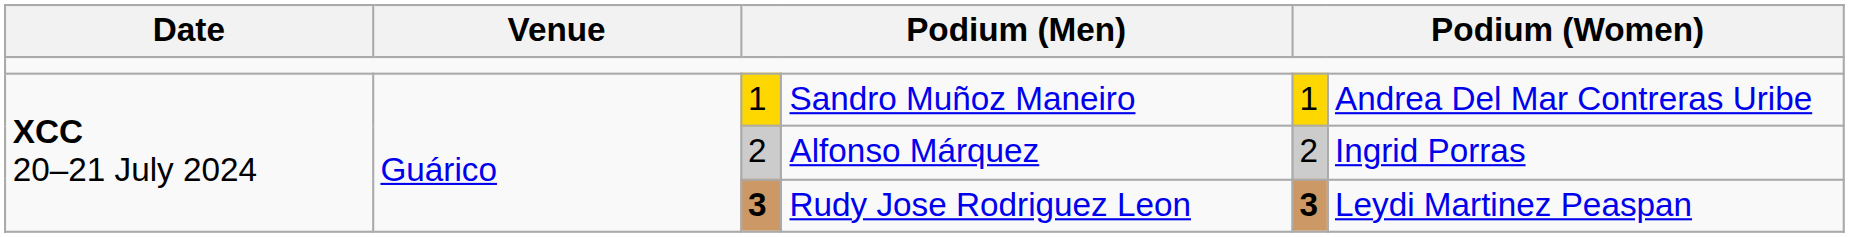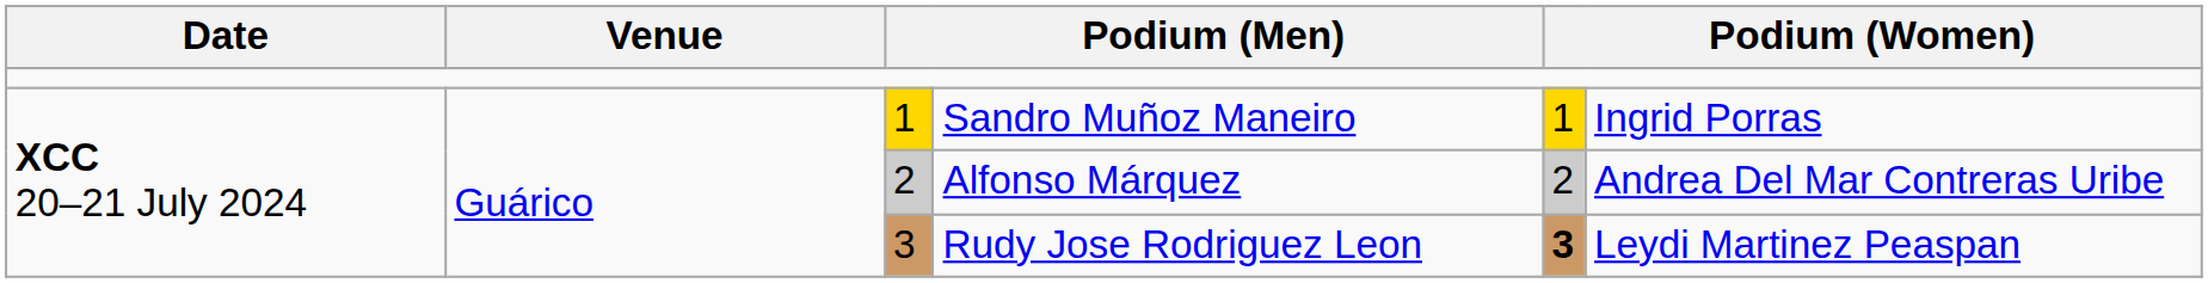Sandro Muñoz Maneiro | column 6: Andrea Del Mar Contreras Uribe -> Ingrid Porras
Alfonso Márquez | column 6: Ingrid Porras -> Andrea Del Mar Contreras Uribe
Rudy Jose Rodriguez Leon | column 3: bold -> normal
